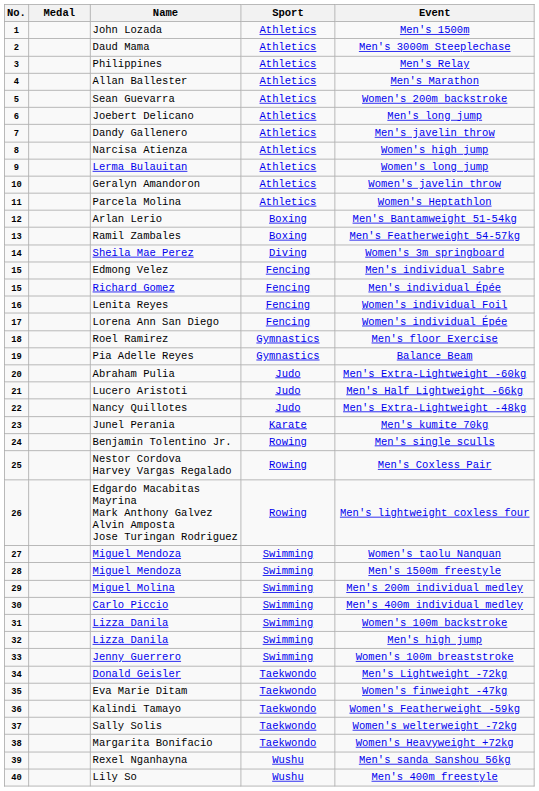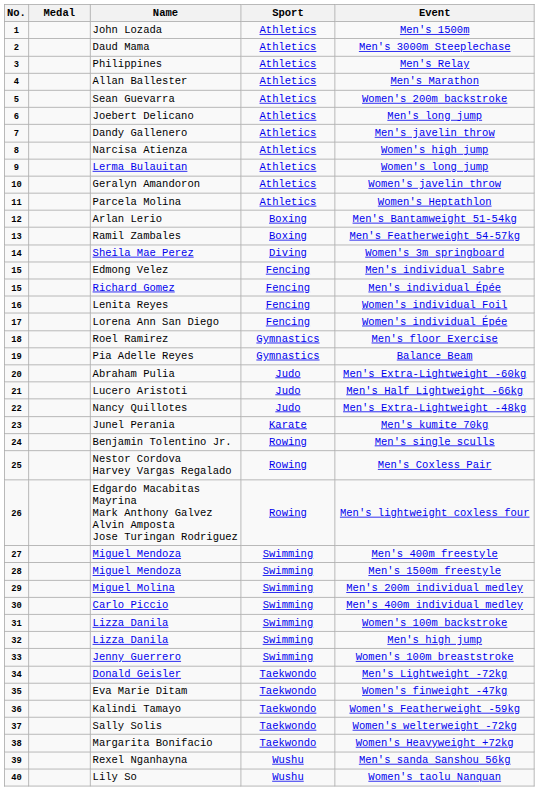27 / Miguel Mendoza | Event: Women's taolu Nanquan -> Men's 400m freestyle
Lily So | Event: Men's 400m freestyle -> Women's taolu Nanquan
